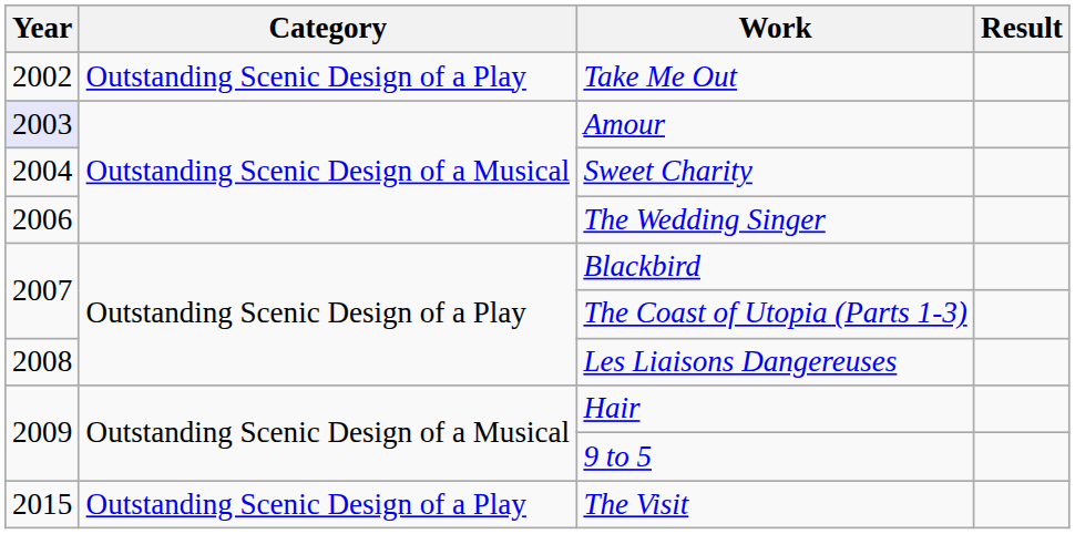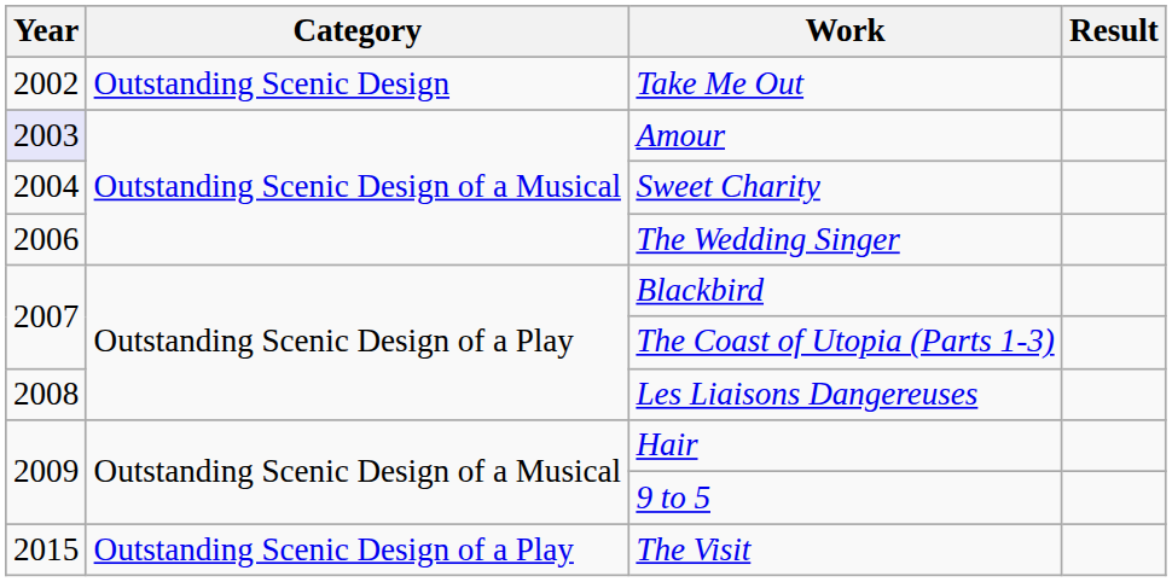Take Me Out | Category: Outstanding Scenic Design of a Play -> Outstanding Scenic Design
